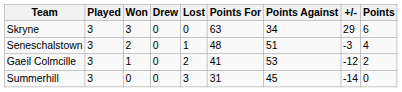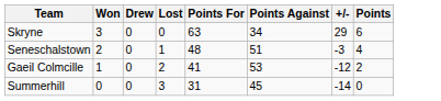- column: Played | 3 | 3 | 3 | 3
